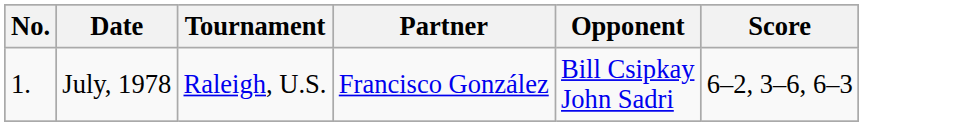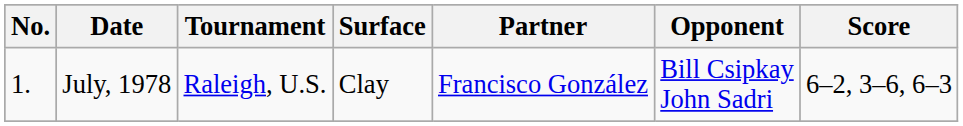+ column: Surface | Clay
